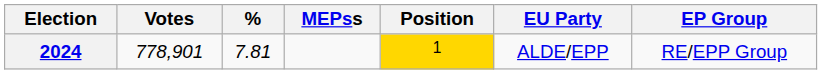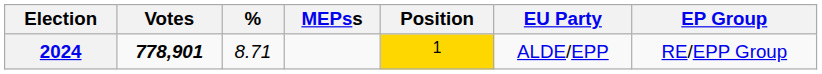2024 | Votes: normal -> bold
2024 | %: 7.81 -> 8.71
